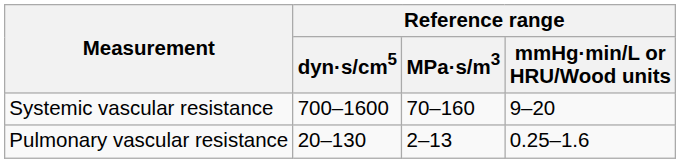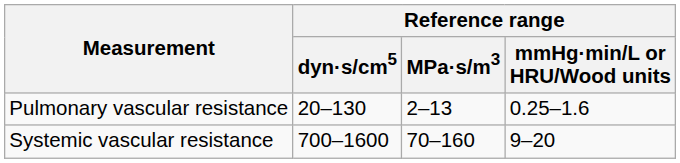rows swapped: Systemic vascular resistance <-> Pulmonary vascular resistance
